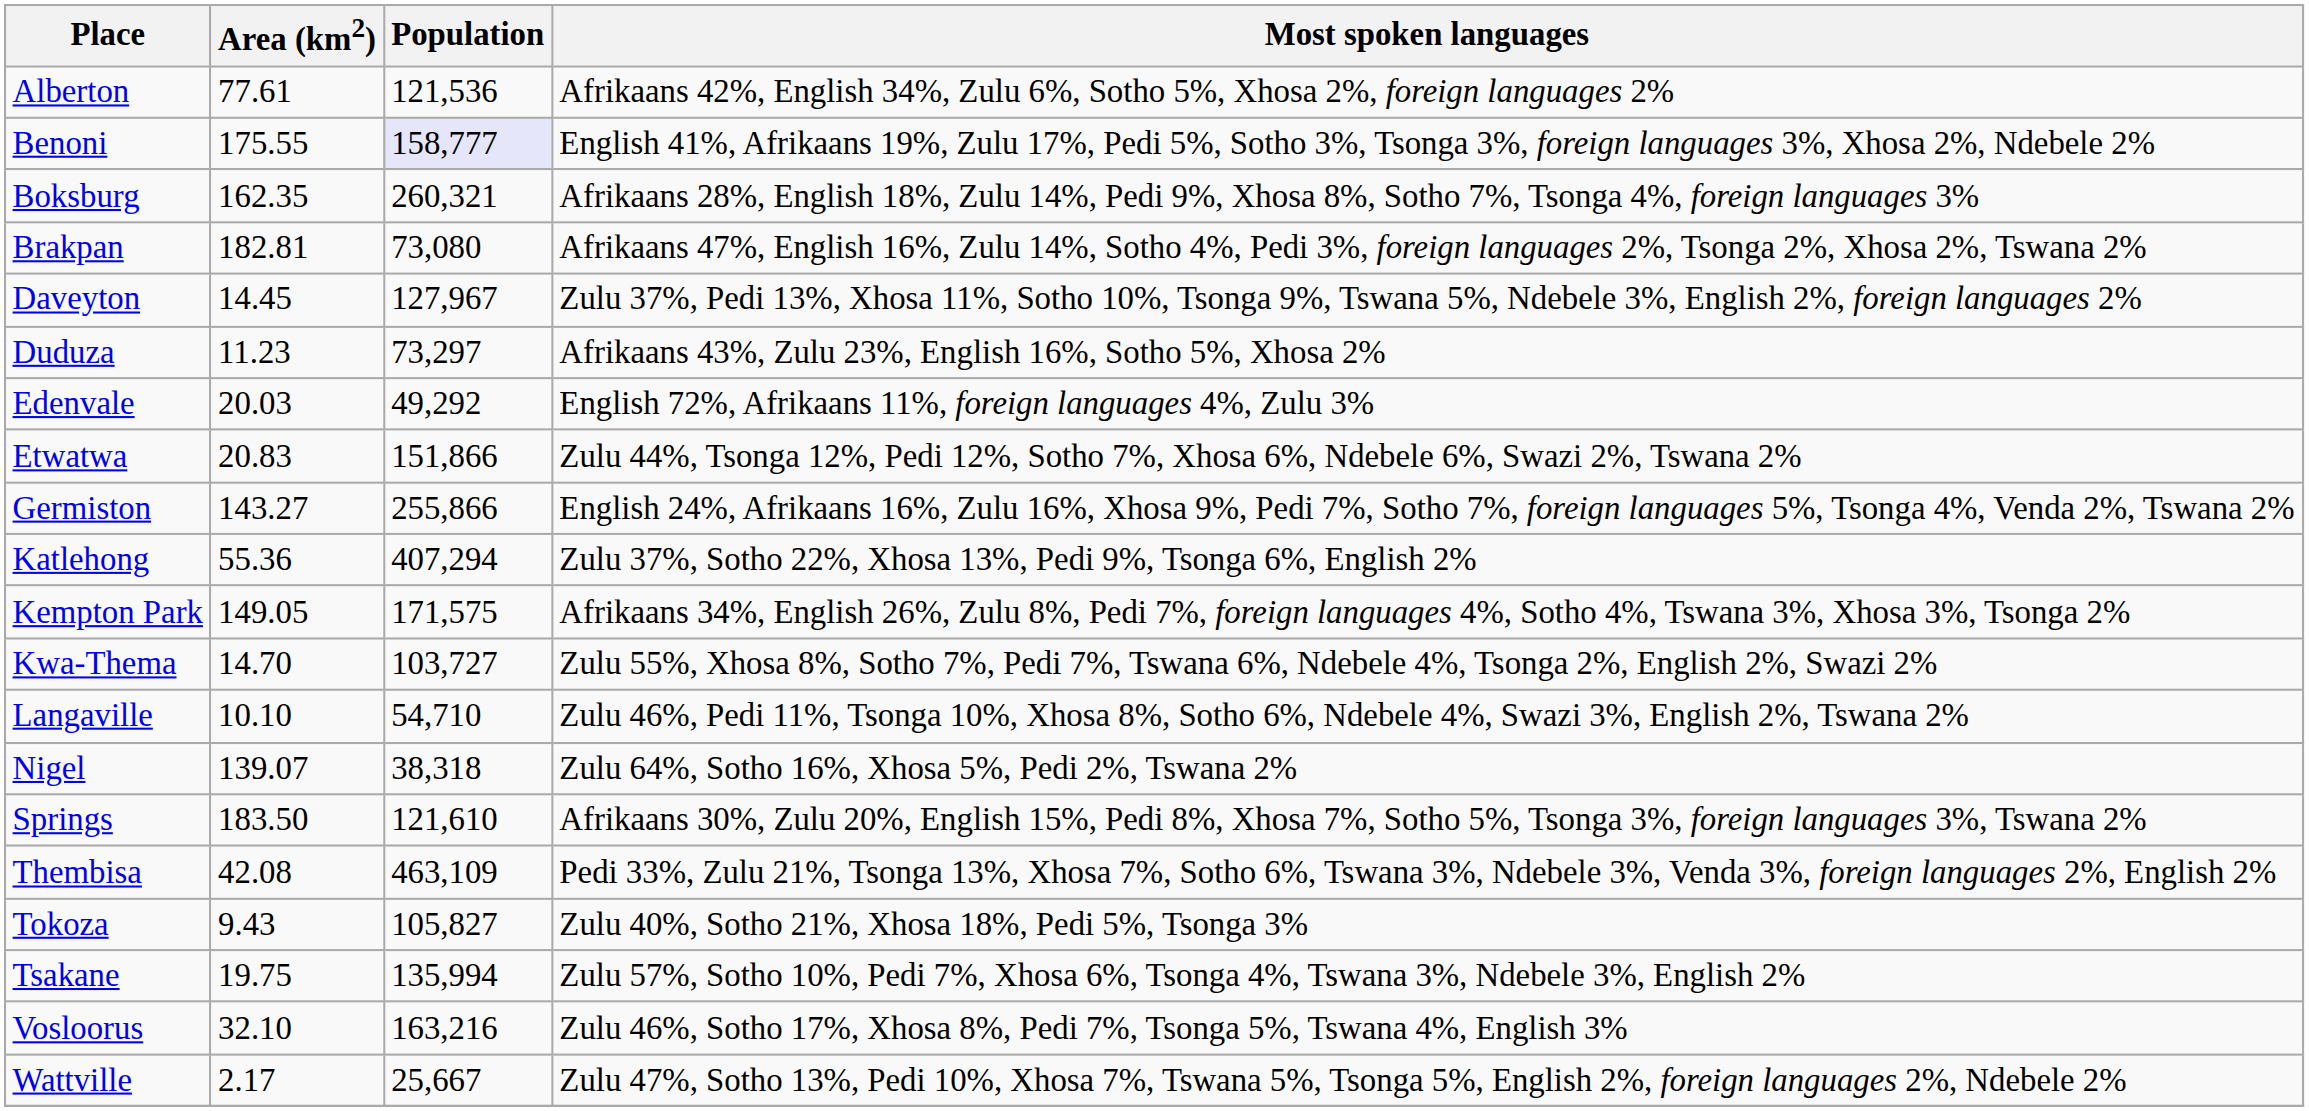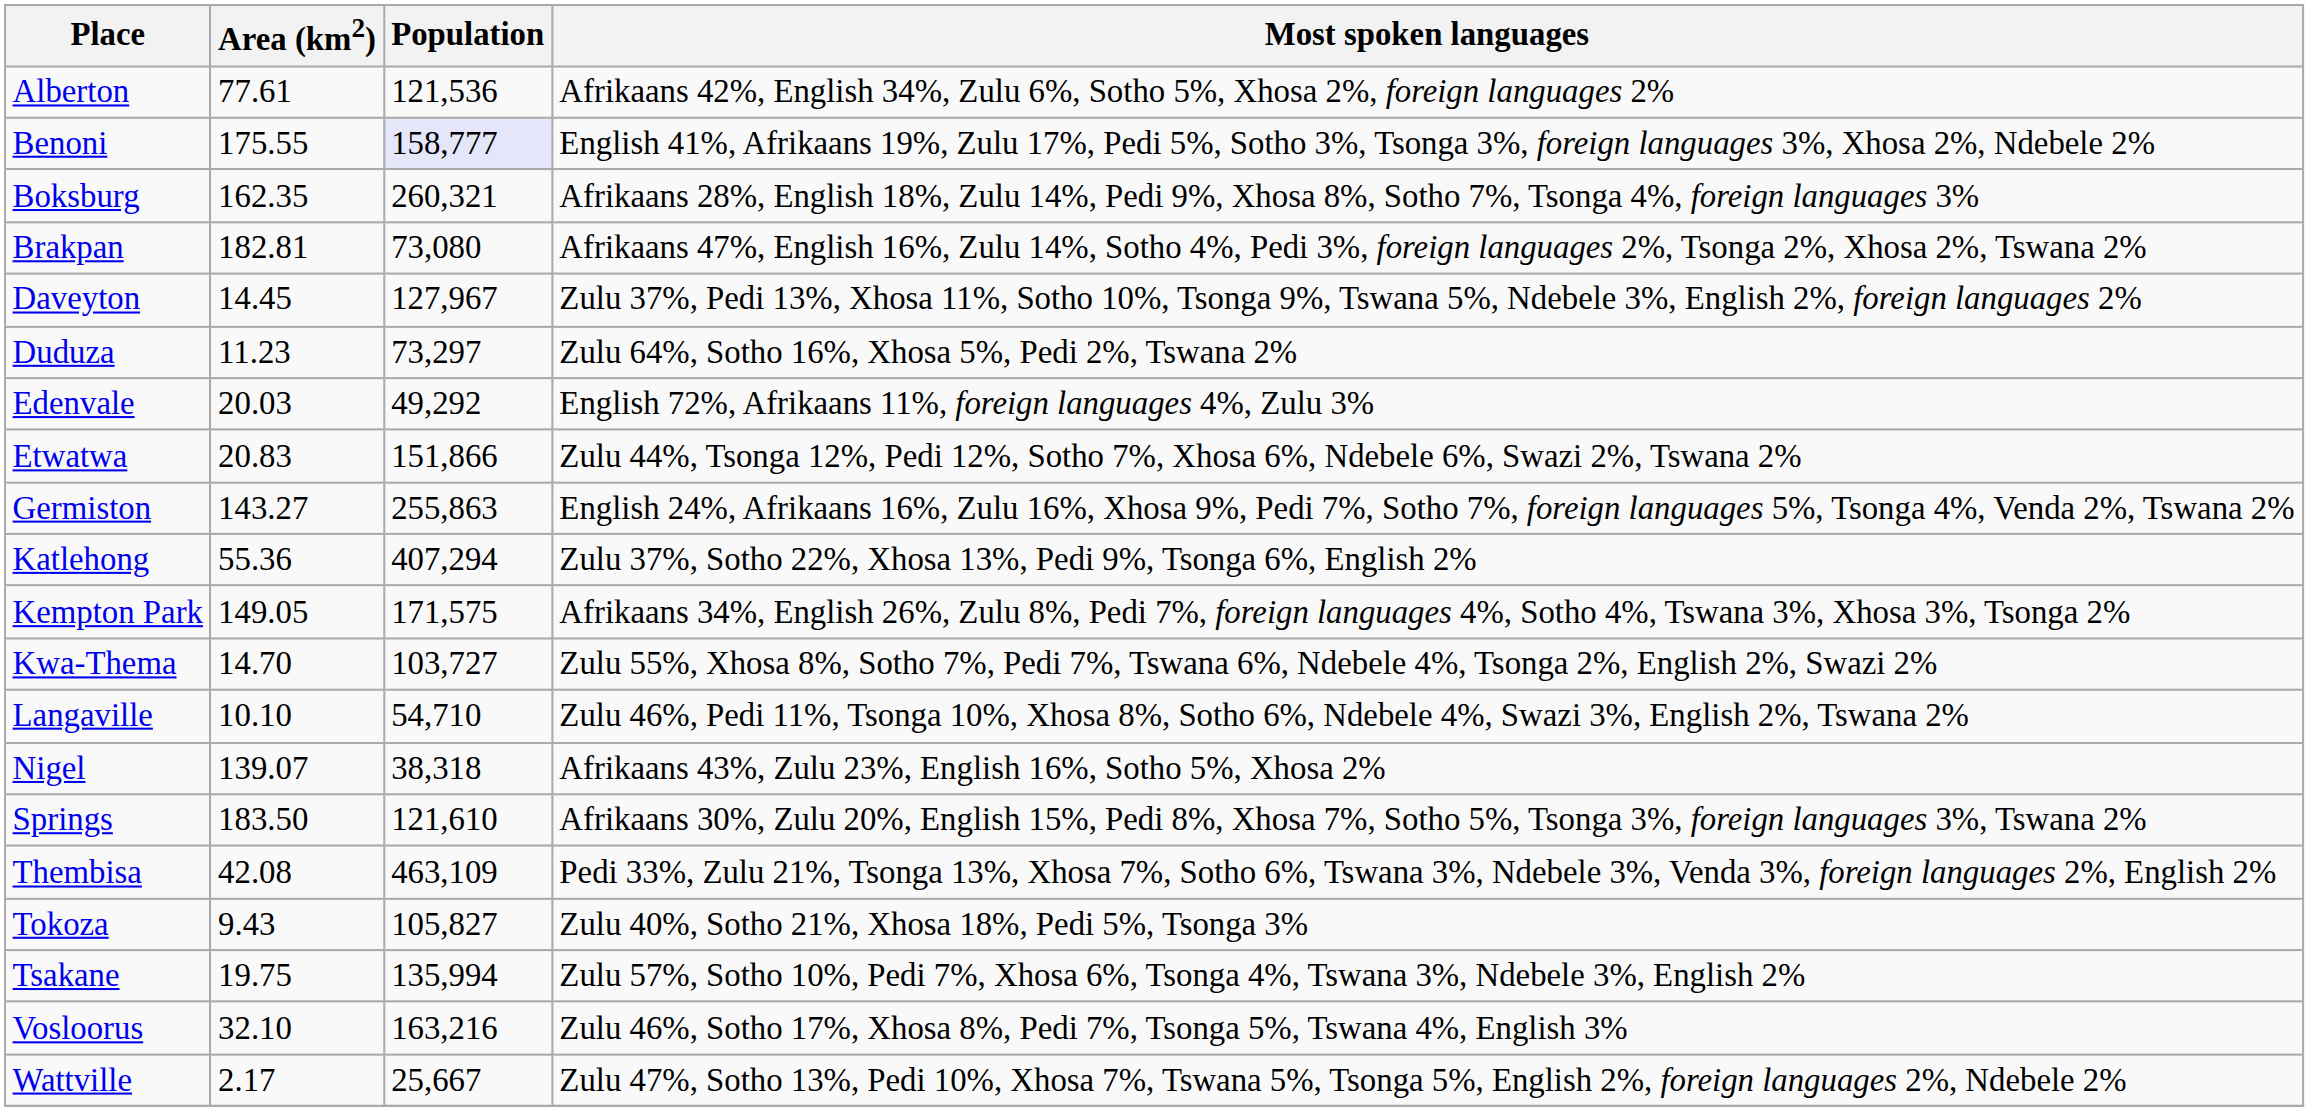Duduza | Most spoken languages: Afrikaans 43%, Zulu 23%, English 16%, Sotho 5%, Xhosa 2% -> Zulu 64%, Sotho 16%, Xhosa 5%, Pedi 2%, Tswana 2%
Germiston | Population: 255,866 -> 255,863
Nigel | Most spoken languages: Zulu 64%, Sotho 16%, Xhosa 5%, Pedi 2%, Tswana 2% -> Afrikaans 43%, Zulu 23%, English 16%, Sotho 5%, Xhosa 2%
